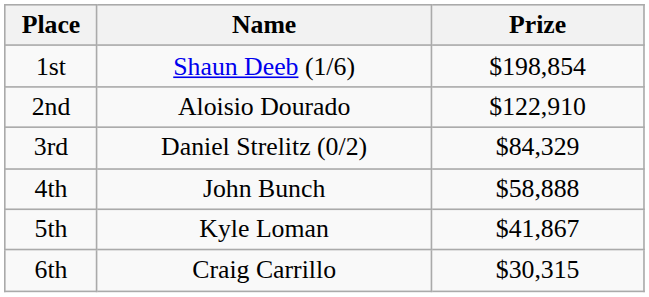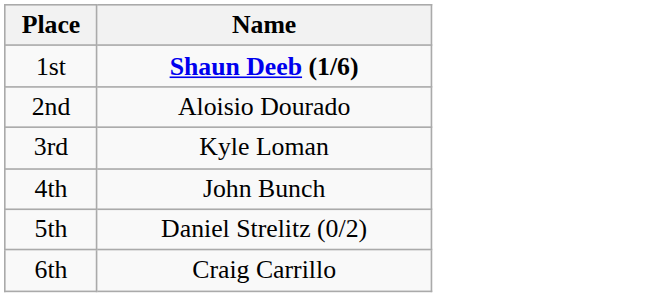- column: Prize | $198,854 | $122,910 | $84,329 | $58,888 | $41,867 | $30,315
1st | Name: normal -> bold
3rd | Name: Daniel Strelitz (0/2) -> Kyle Loman
5th | Name: Kyle Loman -> Daniel Strelitz (0/2)
